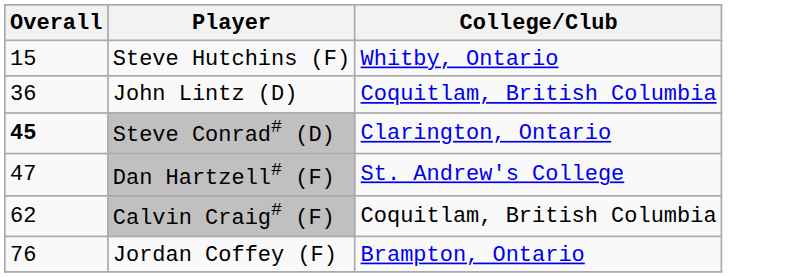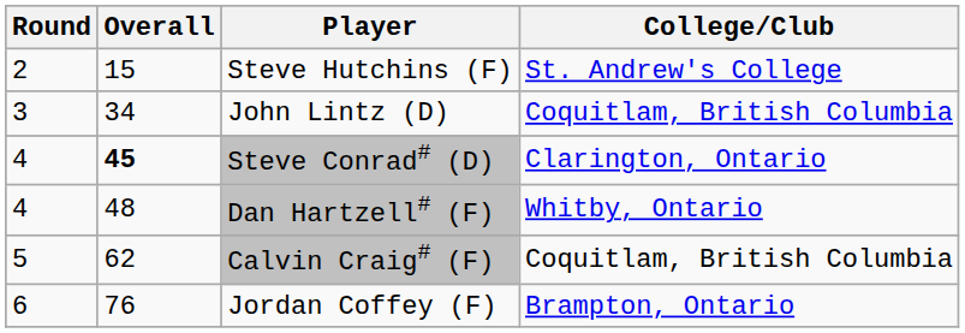+ column: Round | 2 | 3 | 4 | 4 | 5 | 6
Steve Hutchins (F) | College/Club: Whitby, Ontario -> St. Andrew's College
John Lintz (D) | Overall: 36 -> 34
Dan Hartzell# (F) | Overall: 47 -> 48
Dan Hartzell# (F) | College/Club: St. Andrew's College -> Whitby, Ontario
